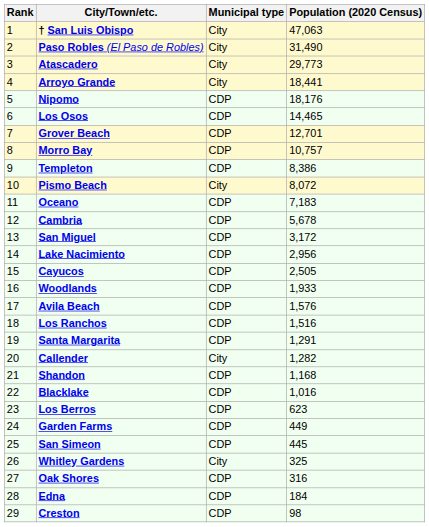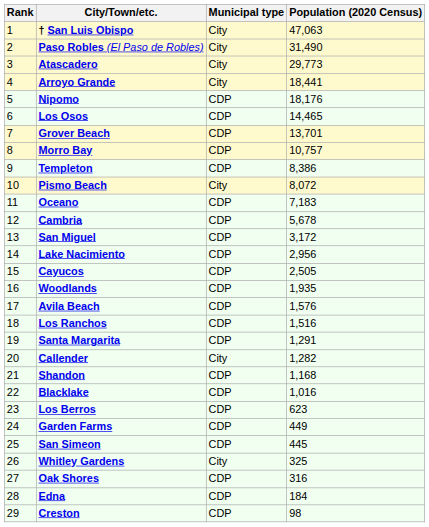Grover Beach | Population (2020 Census): 12,701 -> 13,701
Woodlands | Population (2020 Census): 1,933 -> 1,935
